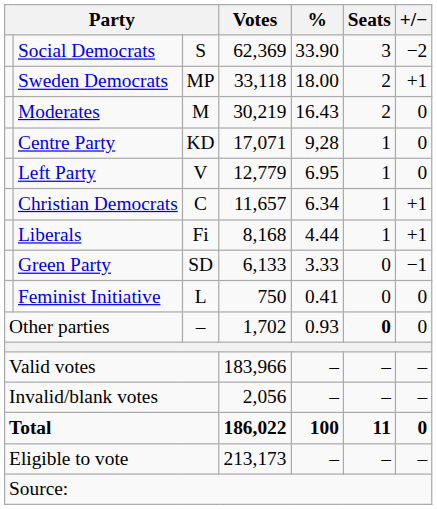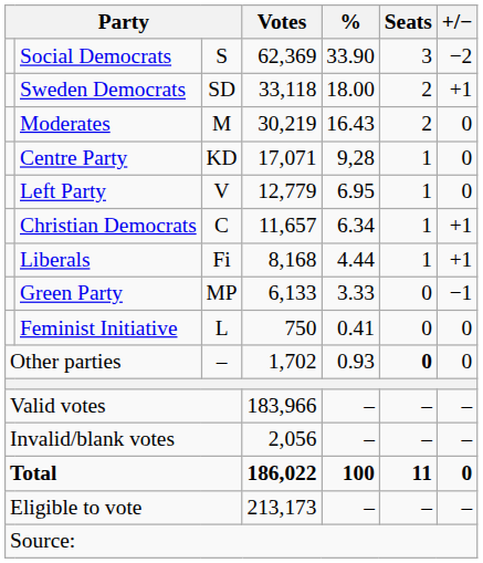Sweden Democrats | column 3: MP -> SD
Green Party | column 3: SD -> MP
